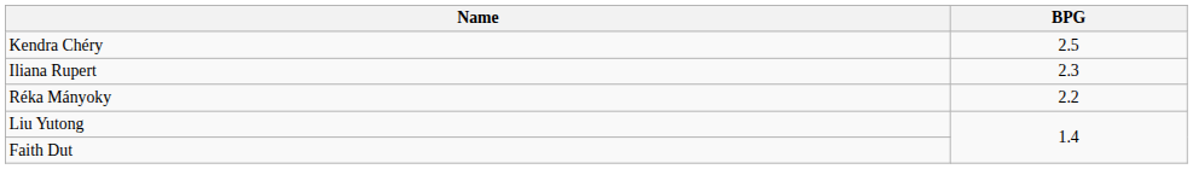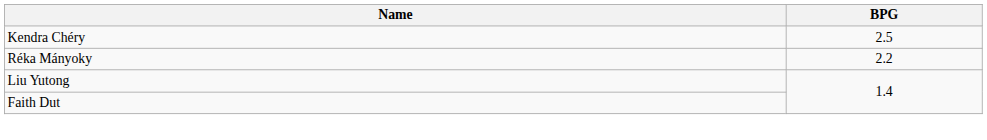- row: Iliana Rupert | 2.3
